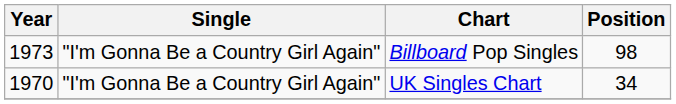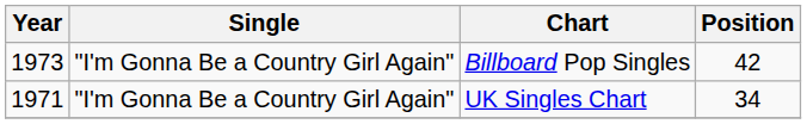Billboard Pop Singles | Position: 98 -> 42
UK Singles Chart | Year: 1970 -> 1971
